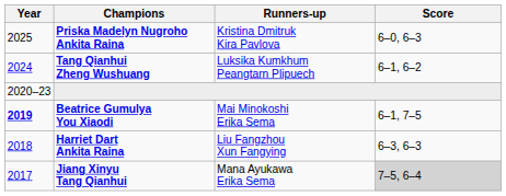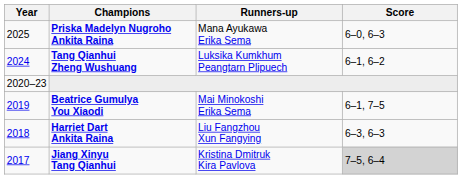Priska Madelyn Nugroho Ankita Raina | Runners-up: Kristina Dmitruk Kira Pavlova -> Mana Ayukawa Erika Sema
Beatrice Gumulya You Xiaodi | Year: bold -> normal
Jiang Xinyu Tang Qianhui | Runners-up: Mana Ayukawa Erika Sema -> Kristina Dmitruk Kira Pavlova
